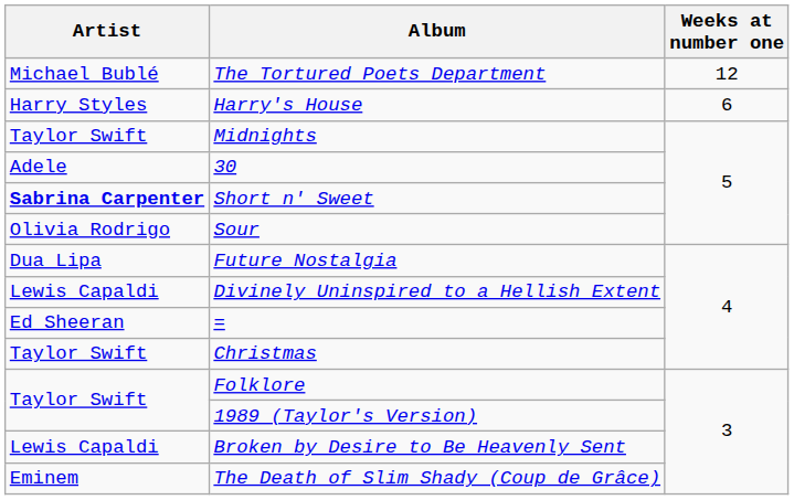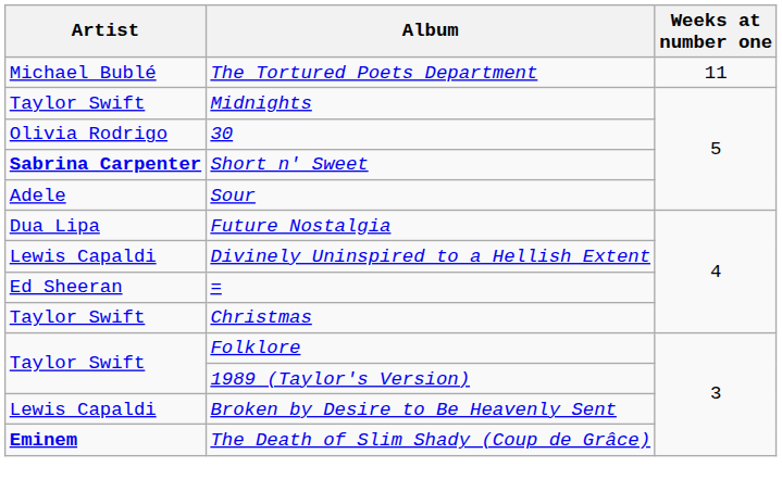The Tortured Poets Department | Weeks at number one: 12 -> 11
- row: Harry Styles | Harry's House | 6
30 | Artist: Adele -> Olivia Rodrigo
Sour | Artist: Olivia Rodrigo -> Adele
The Death of Slim Shady (Coup de Grâce) | Artist: normal -> bold
